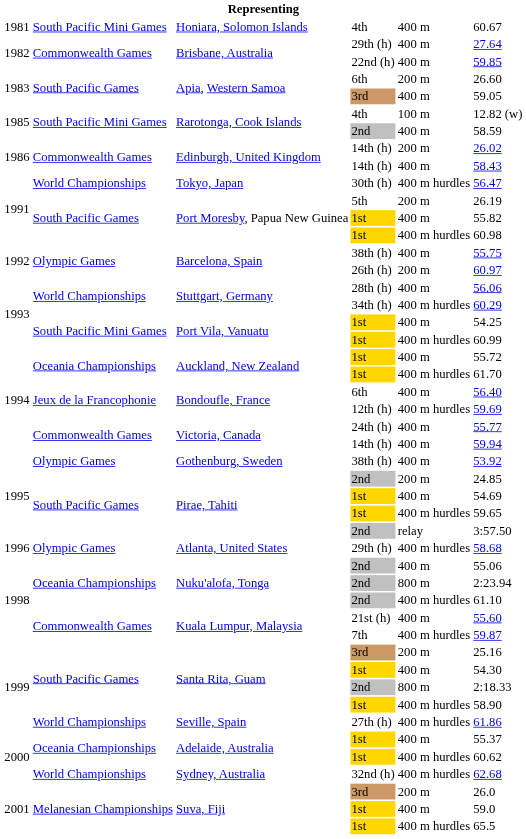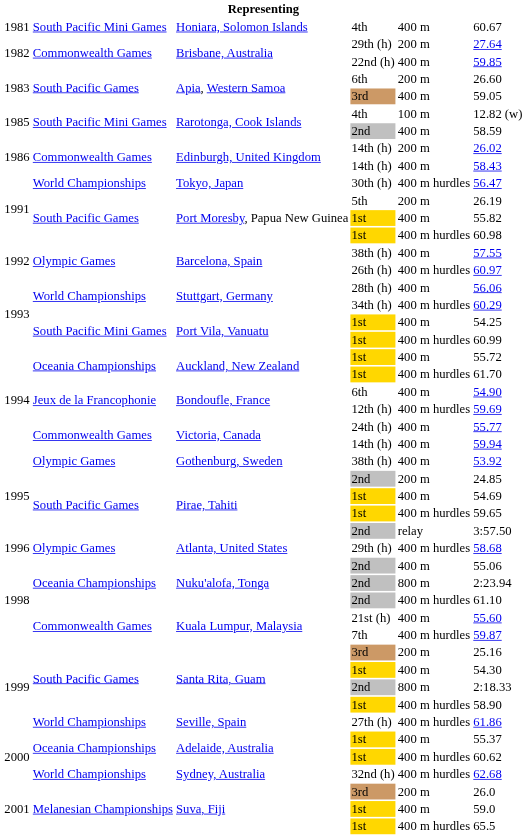Brisbane, Australia / 29th (h) | column 5: 400 m -> 200 m
Barcelona, Spain / 38th (h) | column 6: 55.75 -> 57.55
Barcelona, Spain / 26th (h) | column 5: 200 m -> 400 m hurdles
Bondoufle, France / 6th | column 6: 56.40 -> 54.90
